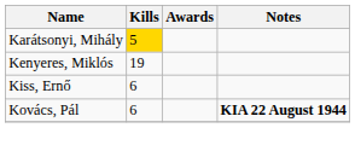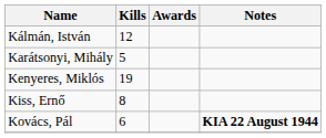+ row: Kálmán, István | 12
Karátsonyi, Mihály | Kills: gold background -> no background
Kiss, Ernő | Kills: 6 -> 8
